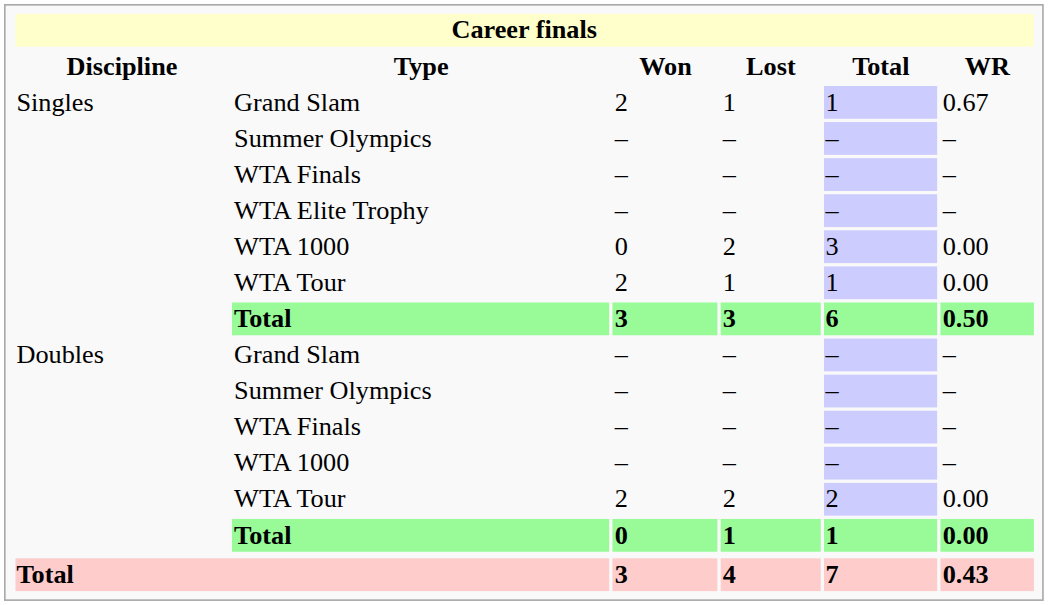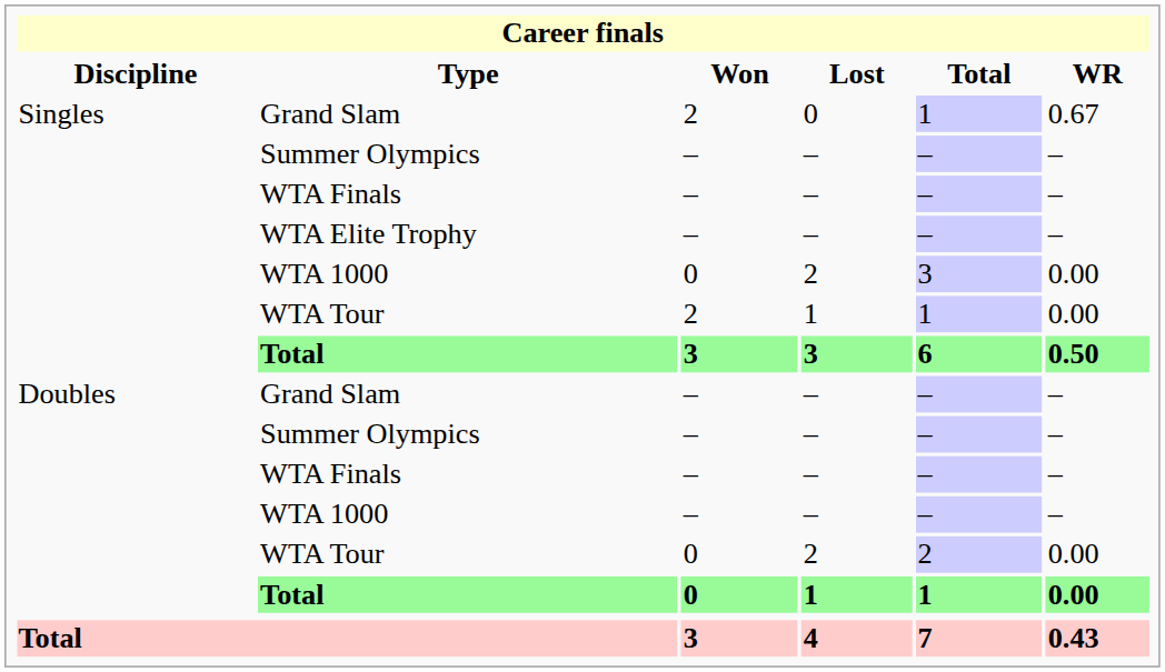Singles / Grand Slam | Lost: 1 -> 0
Doubles / WTA Tour | Won: 2 -> 0
